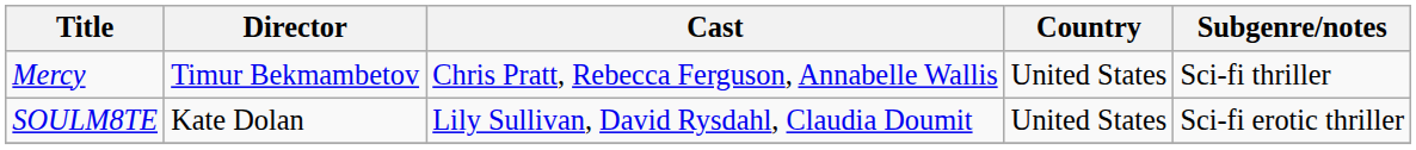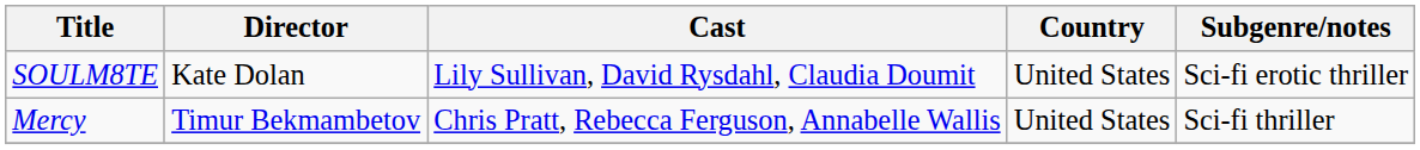rows swapped: Mercy <-> SOULM8TE
